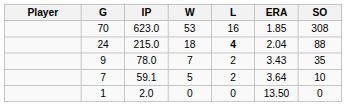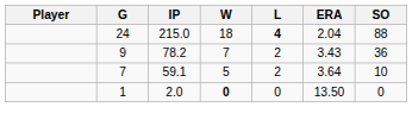- row: 70 | 623.0 | 53 | 16 | 1.85 | 308
9 | IP: 78.0 -> 78.2
9 | SO: 35 -> 36
1 | W: normal -> bold
